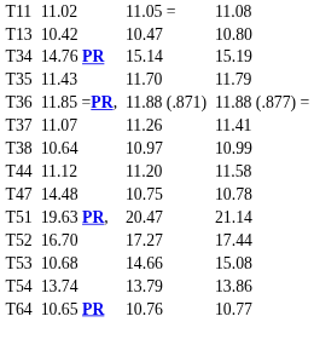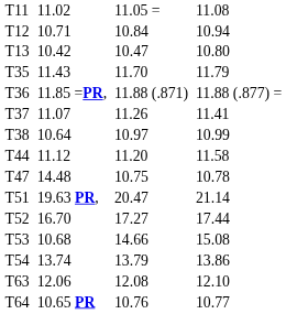+ row: T12 | 10.71 | 10.84 | 10.94
- row: T34 | 14.76 PR | 15.14 | 15.19
+ row: T63 | 12.06 | 12.08 | 12.10
